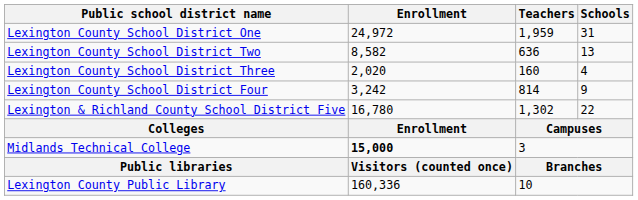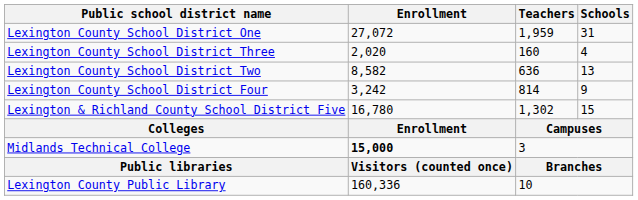Lexington County School District One | Enrollment: 24,972 -> 27,072
rows swapped: Lexington County School District Two <-> Lexington County School District Three
Lexington & Richland County School District Five | Schools: 22 -> 15
